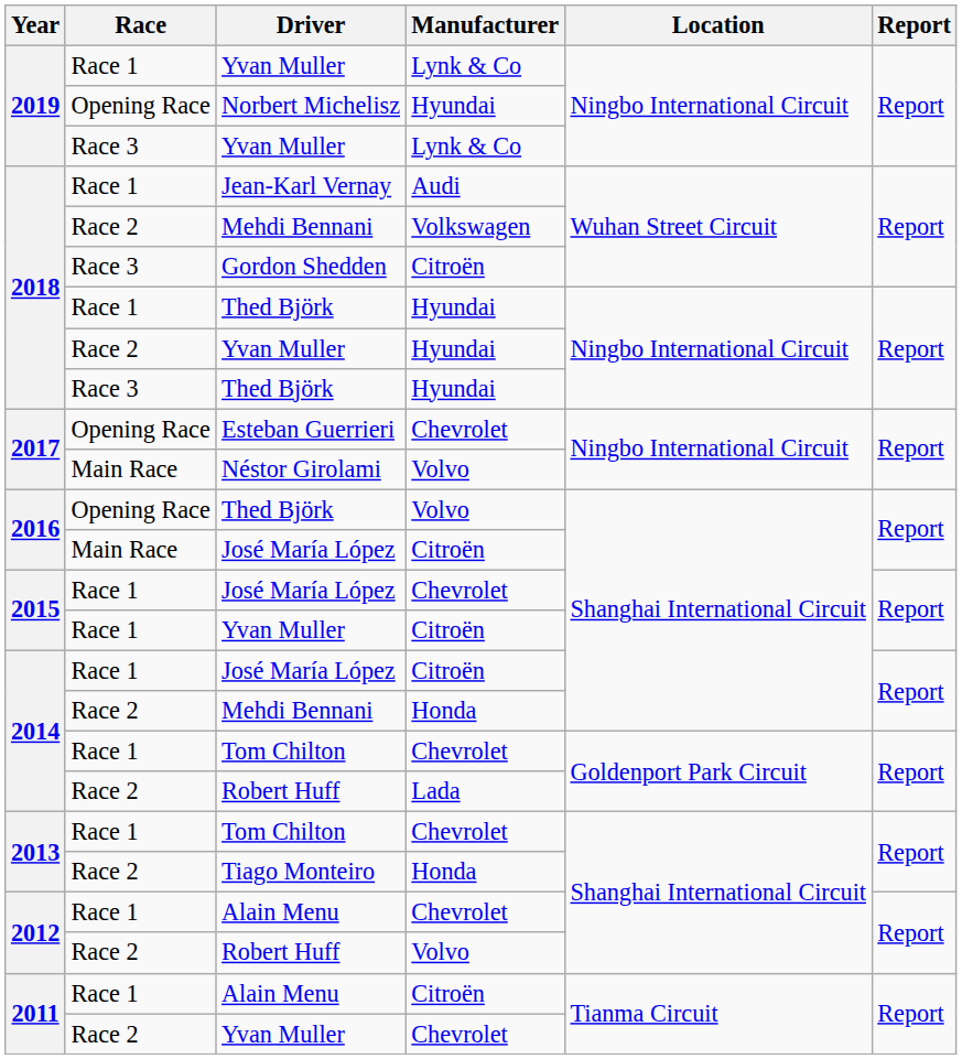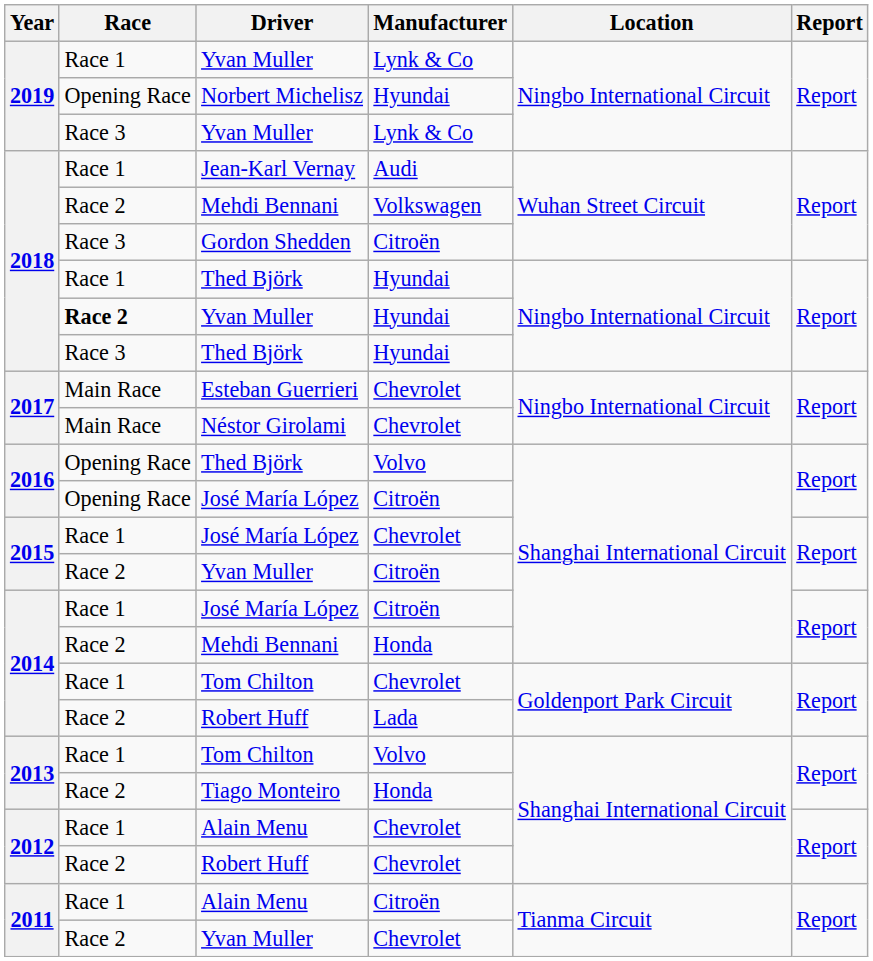2018 / Yvan Muller | Race: normal -> bold
Esteban Guerrieri | Race: Opening Race -> Main Race
Néstor Girolami | Manufacturer: Volvo -> Chevrolet
2016 / José María López | Race: Main Race -> Opening Race
2015 / Yvan Muller | Race: Race 1 -> Race 2
2013 / Tom Chilton | Manufacturer: Chevrolet -> Volvo
2012 / Robert Huff | Manufacturer: Volvo -> Chevrolet
